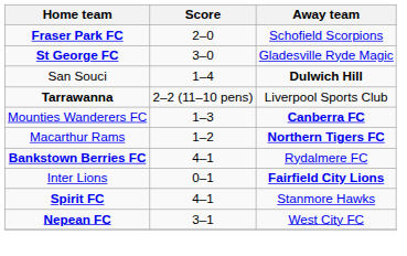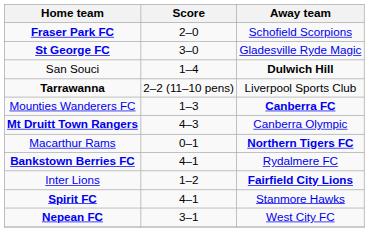+ row: Mt Druitt Town Rangers | 4–3 | Canberra Olympic
Macarthur Rams | Score: 1–2 -> 0–1
Inter Lions | Score: 0–1 -> 1–2
